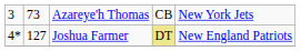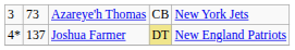Joshua Farmer | column 2: 127 -> 137
